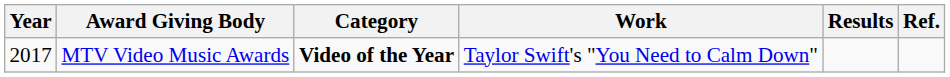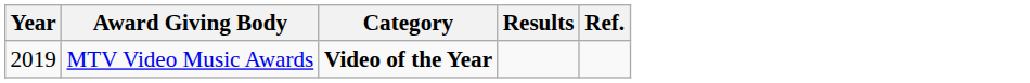- column: Work | Taylor Swift's "You Need to Calm Down"
MTV Video Music Awards | Year: 2017 -> 2019
